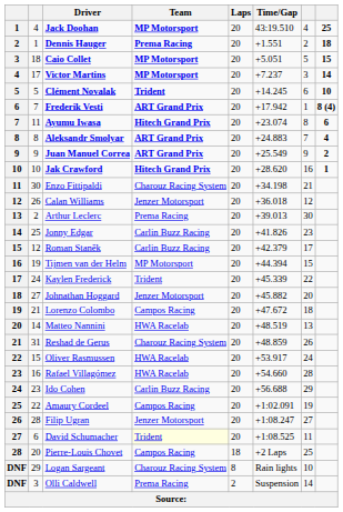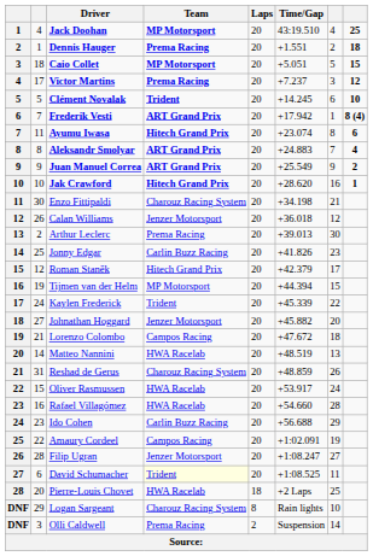Victor Martins | Team: MP Motorsport -> Prema Racing
Victor Martins | column 8: 14 -> 12
Roman Staněk | Team: Carlin Buzz Racing -> Hitech Grand Prix
Pierre-Louis Chovet | Team: Campos Racing -> HWA Racelab
